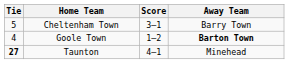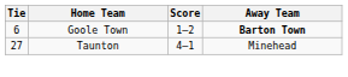- row: 5 | Cheltenham Town | 3–1 | Barry Town
Goole Town | Tie: 4 -> 6
Taunton | Tie: bold -> normal
